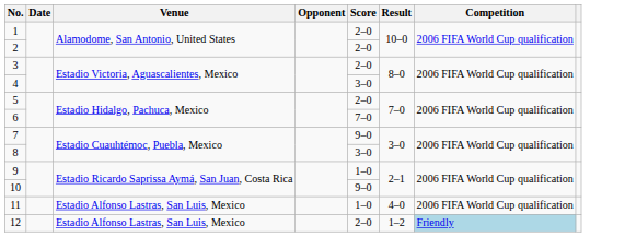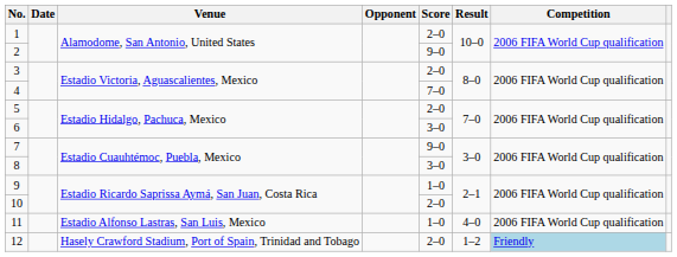2 | Score: 2–0 -> 9–0
4 | Score: 3–0 -> 7–0
6 | Score: 7–0 -> 3–0
10 | Score: 9–0 -> 2–0
12 | Venue: Estadio Alfonso Lastras, San Luis, Mexico -> Hasely Crawford Stadium, Port of Spain, Trinidad and Tobago
